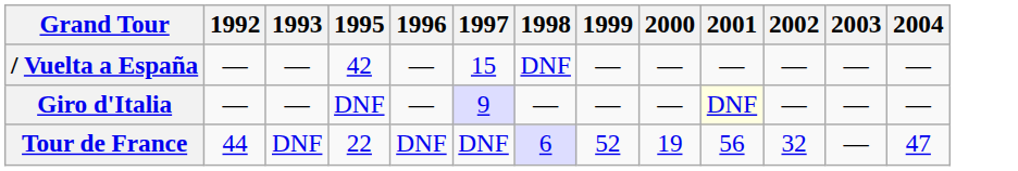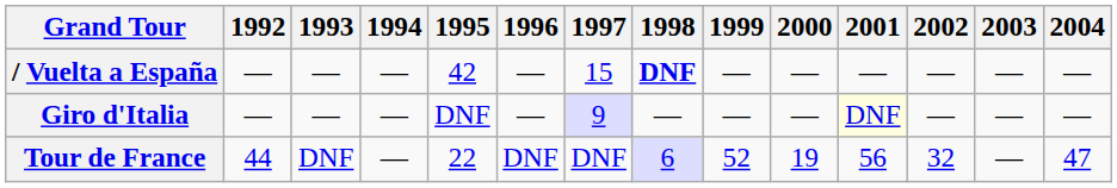+ column: 1994 | — | — | —
/ Vuelta a España | 1998: normal -> bold
